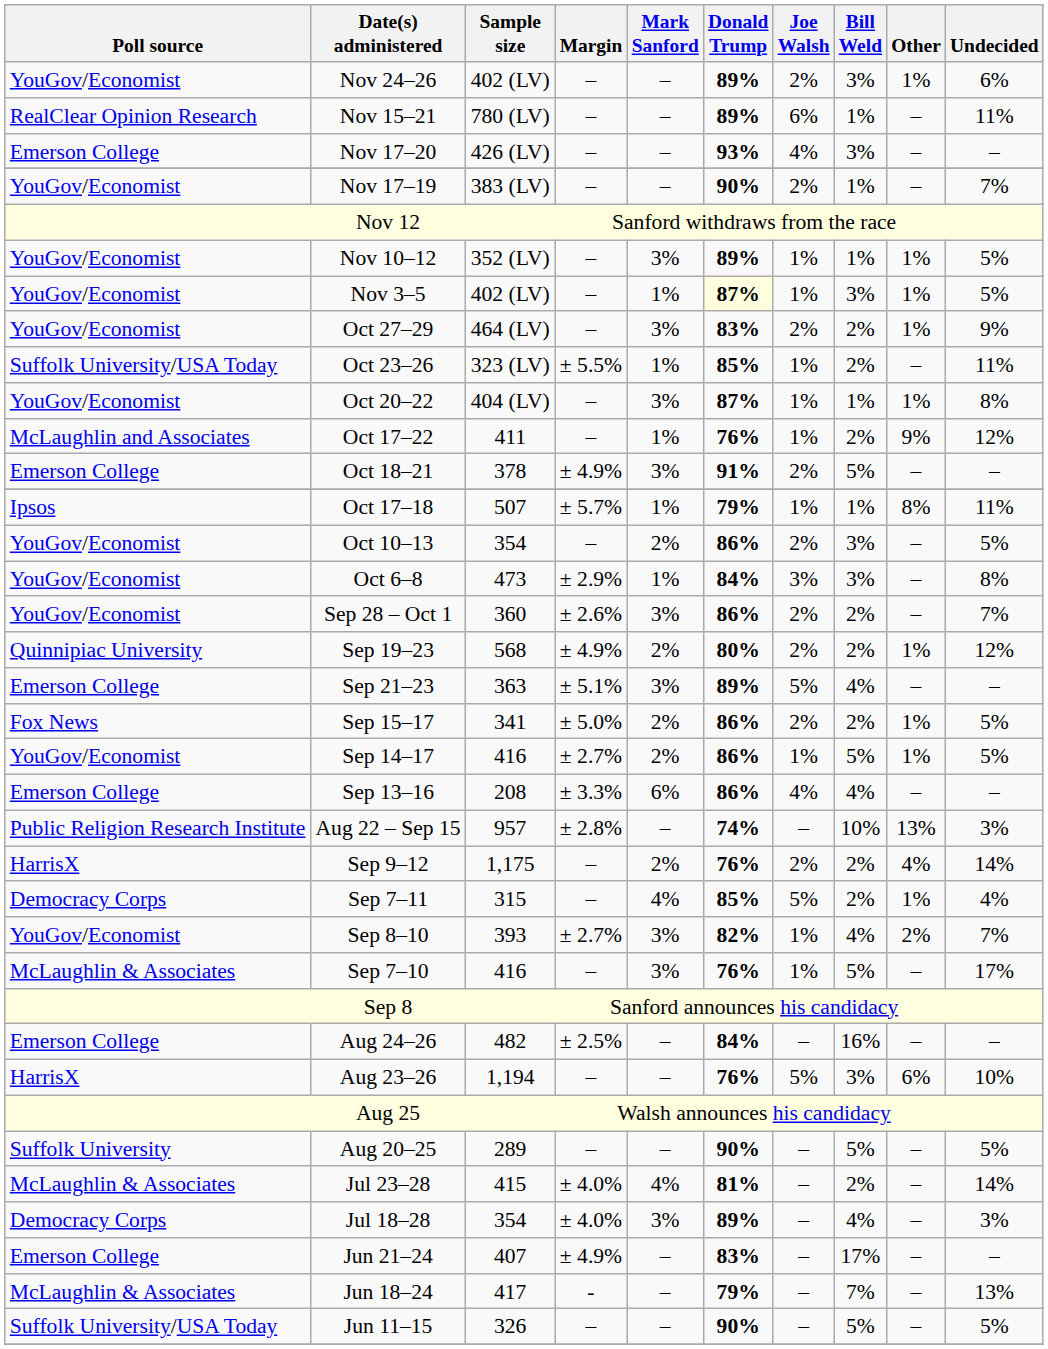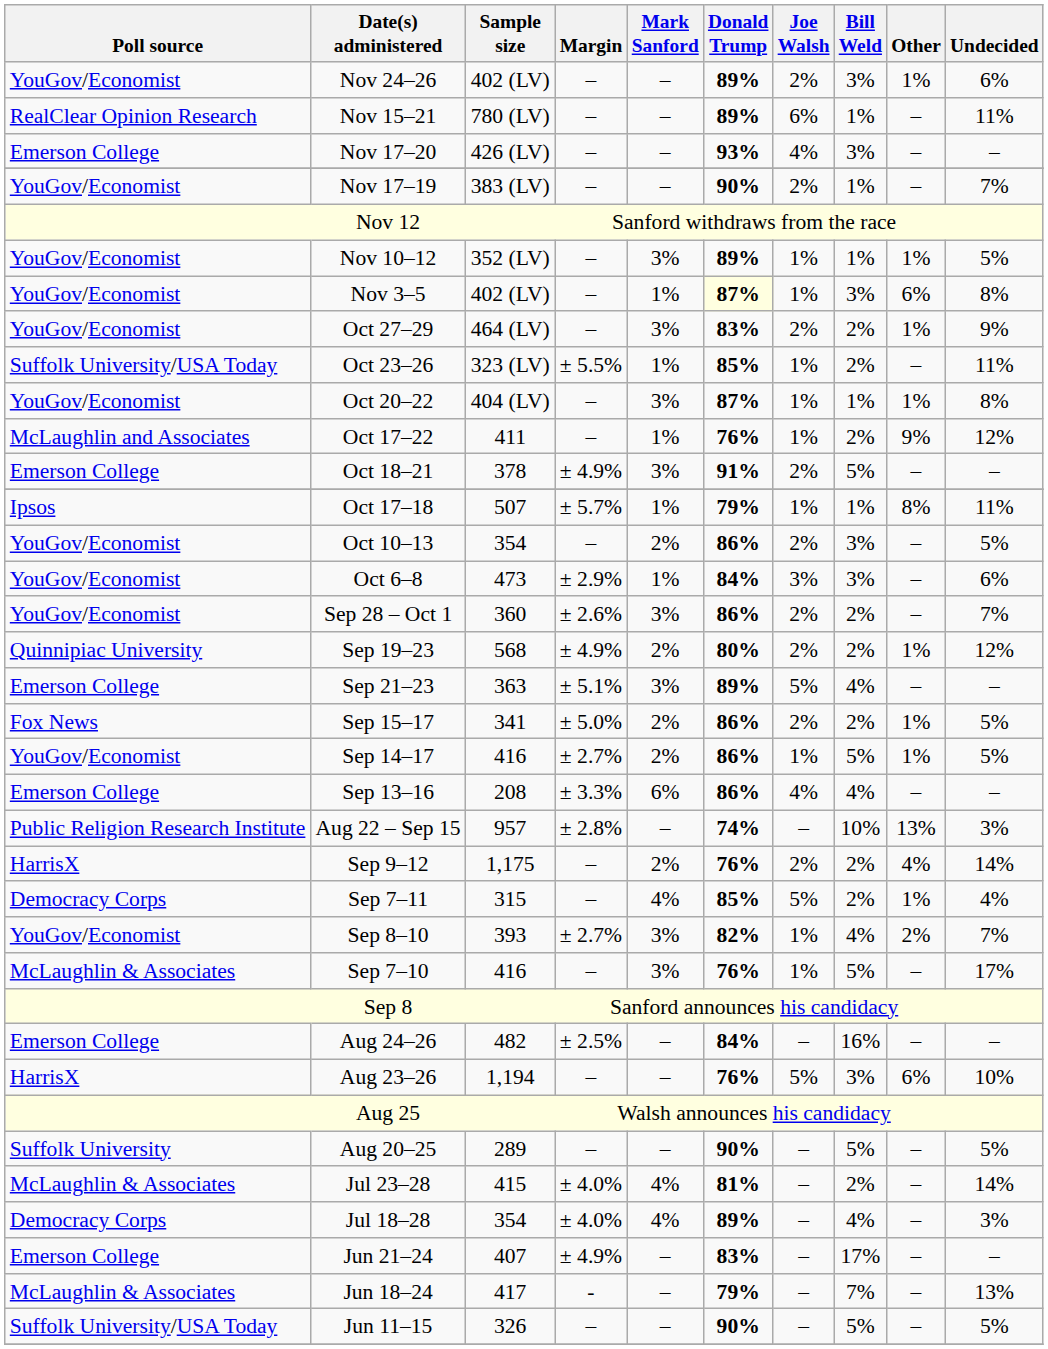Nov 3–5 | Other: 1% -> 6%
Nov 3–5 | Undecided: 5% -> 8%
Oct 6–8 | Undecided: 8% -> 6%
Jul 18–28 | Mark Sanford: 3% -> 4%
